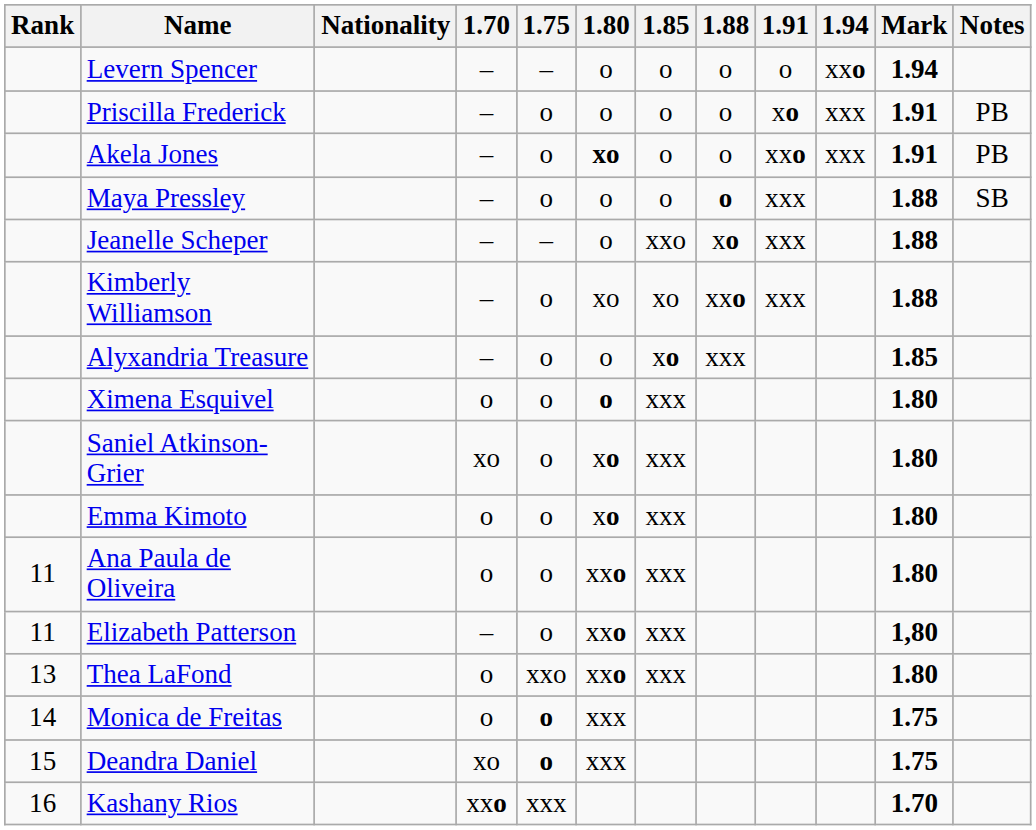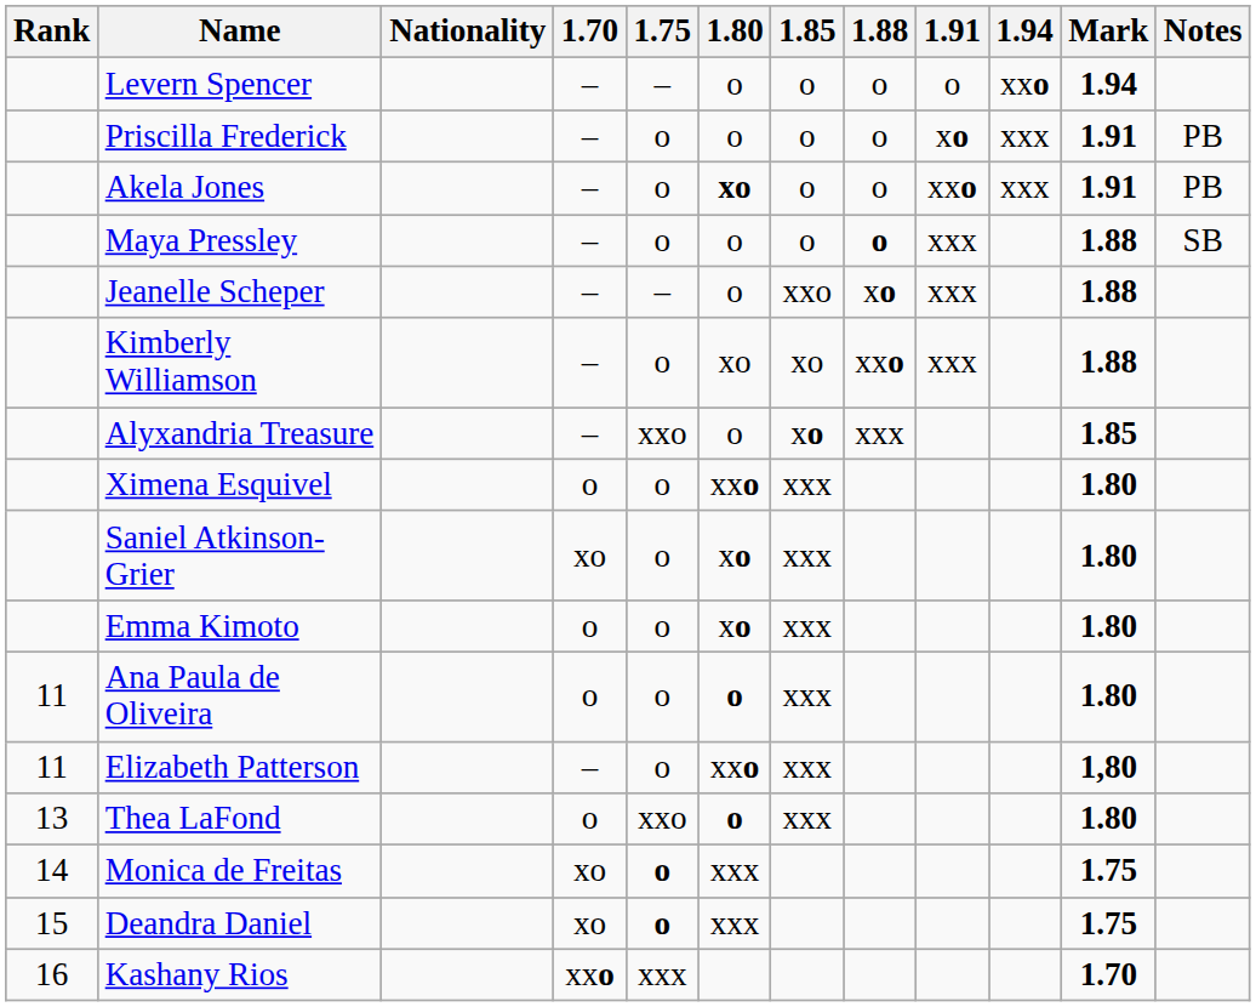Alyxandria Treasure | 1.75: o -> xxo
Ximena Esquivel | 1.80: o -> xxo
Ana Paula de Oliveira | 1.80: xxo -> o
Thea LaFond | 1.80: xxo -> o
Monica de Freitas | 1.70: o -> xo
